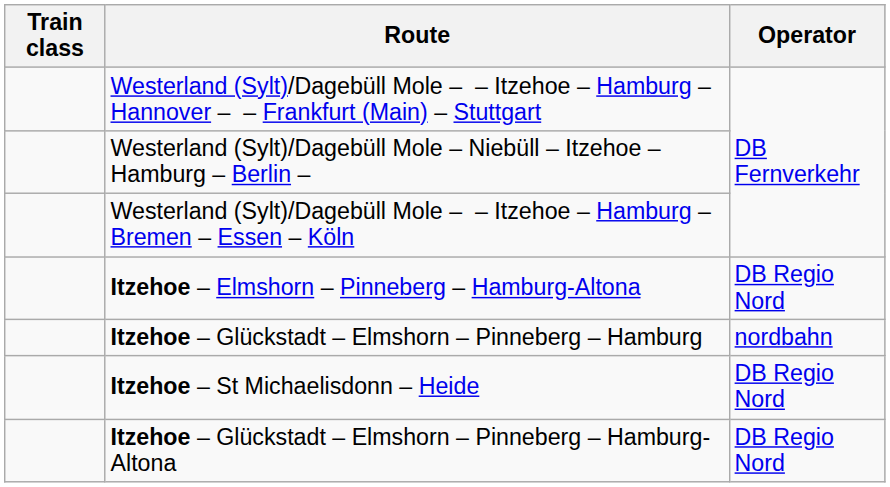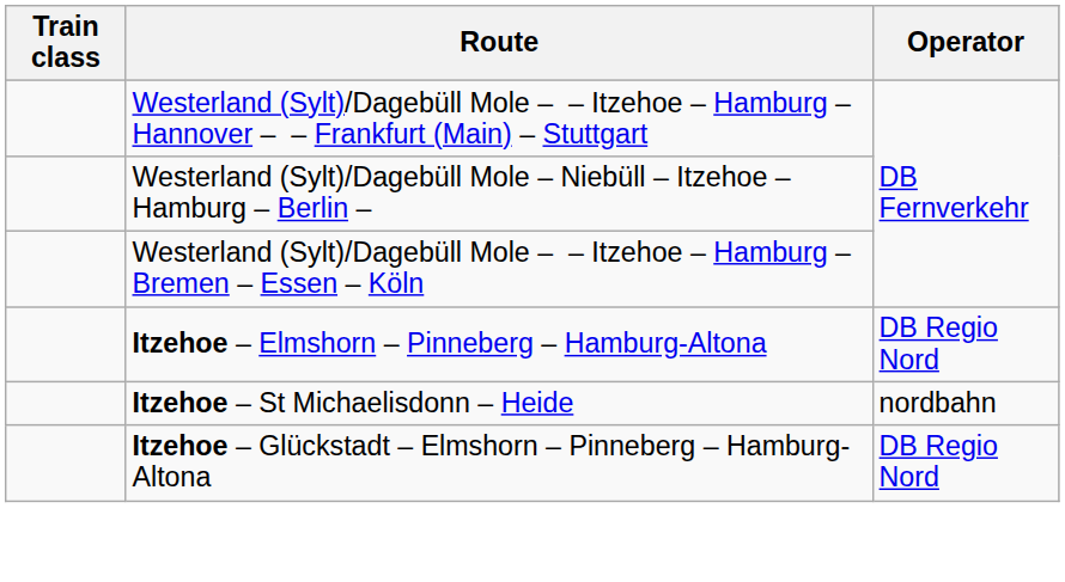- row: Itzehoe – Glückstadt – Elmshorn – Pinneberg – Hamburg | nordbahn
Itzehoe – St Michaelisdonn – Heide | Operator: DB Regio Nord -> nordbahn
